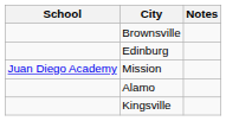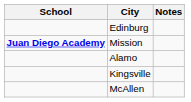- row: Brownsville
Mission | School: normal -> bold
+ row: McAllen
